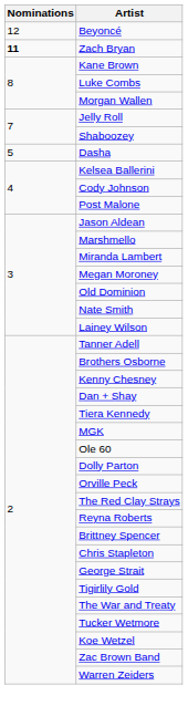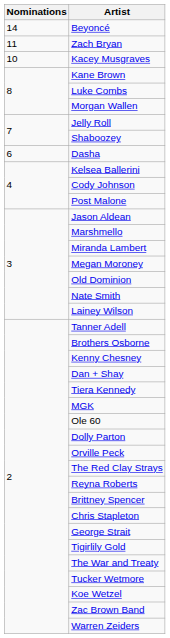Beyoncé | Nominations: 12 -> 14
Zach Bryan | Nominations: bold -> normal
+ row: 10 | Kacey Musgraves
Dasha | Nominations: 5 -> 6
